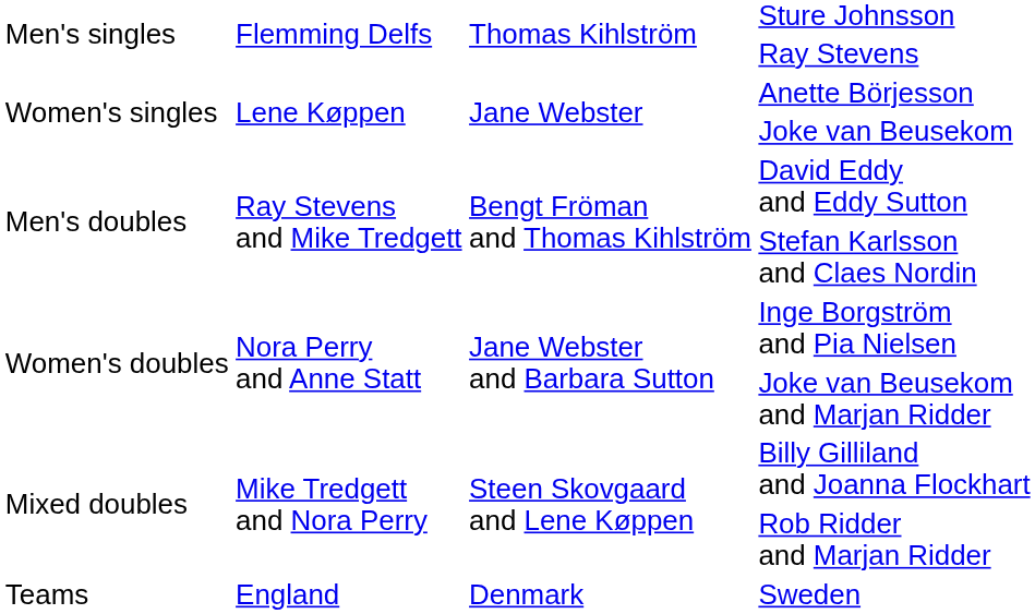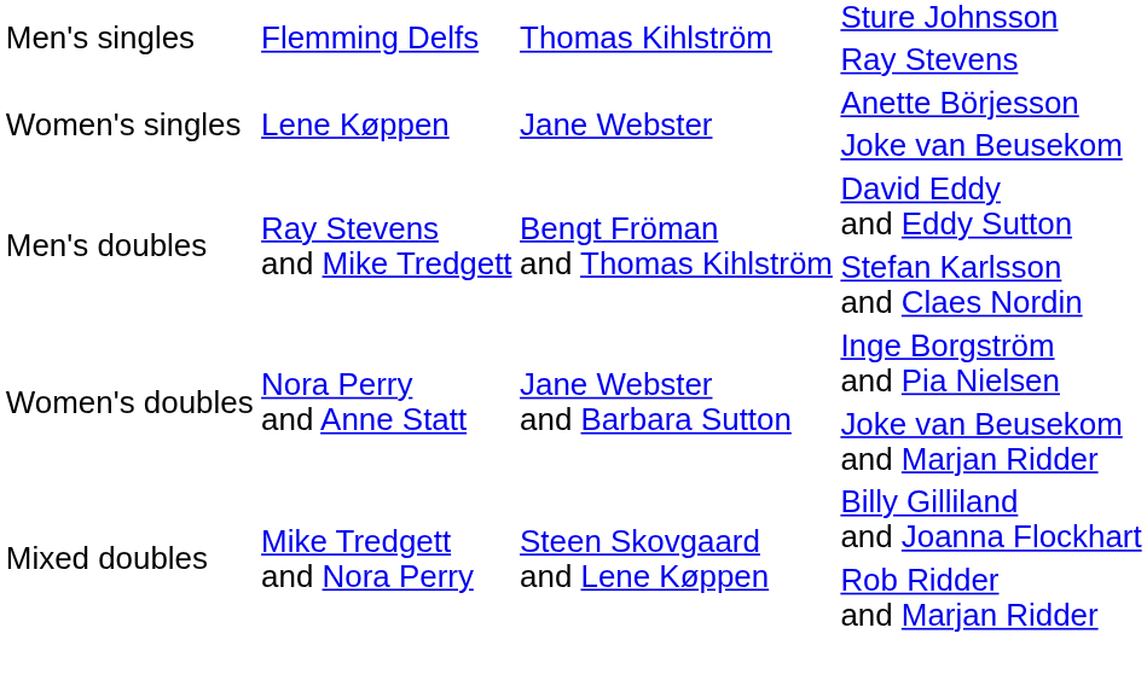- row: Teams | England | Denmark | Sweden
